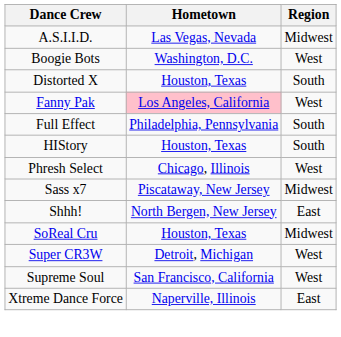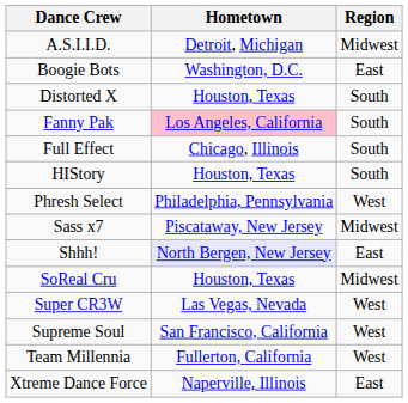A.S.I.I.D. | Hometown: Las Vegas, Nevada -> Detroit, Michigan
Boogie Bots | Region: West -> East
Fanny Pak | Region: West -> South
Full Effect | Hometown: Philadelphia, Pennsylvania -> Chicago, Illinois
Phresh Select | Hometown: Chicago, Illinois -> Philadelphia, Pennsylvania
Shhh! | Hometown: no background -> lavender background
Super CR3W | Hometown: Detroit, Michigan -> Las Vegas, Nevada
+ row: Team Millennia | Fullerton, California | West
